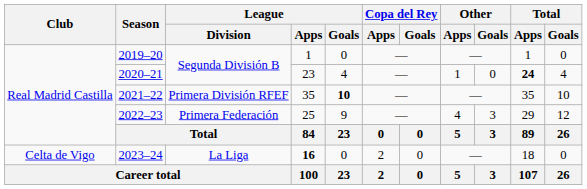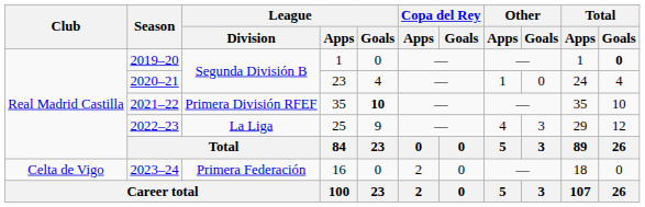2019–20 | Total / Goals: normal -> bold
2020–21 | Total / Apps: bold -> normal
2022–23 | League / Division: Primera Federación -> La Liga
2023–24 | League / Division: La Liga -> Primera Federación
2023–24 | League / Apps: bold -> normal
